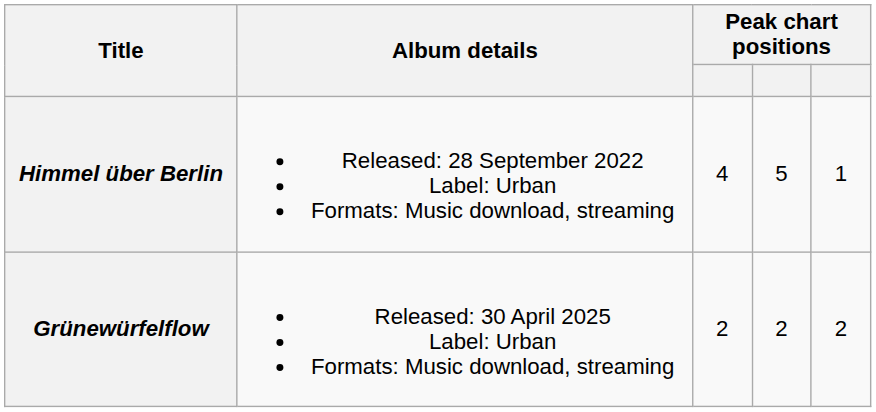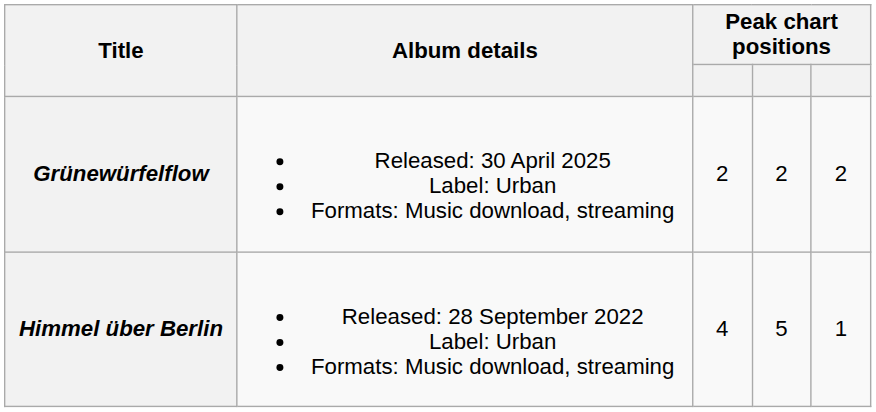rows swapped: Himmel über Berlin <-> Grünewürfelflow
